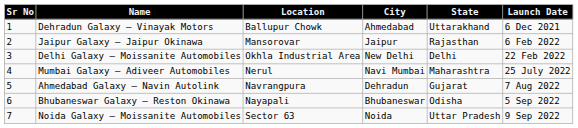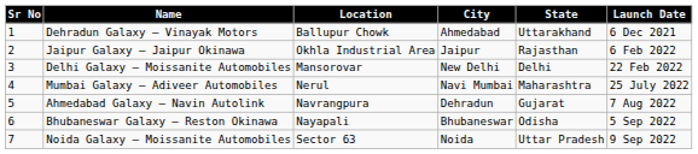Jaipur Galaxy – Jaipur Okinawa | Location: Mansorovar -> Okhla Industrial Area
Delhi Galaxy – Moissanite Automobiles | Location: Okhla Industrial Area -> Mansorovar
